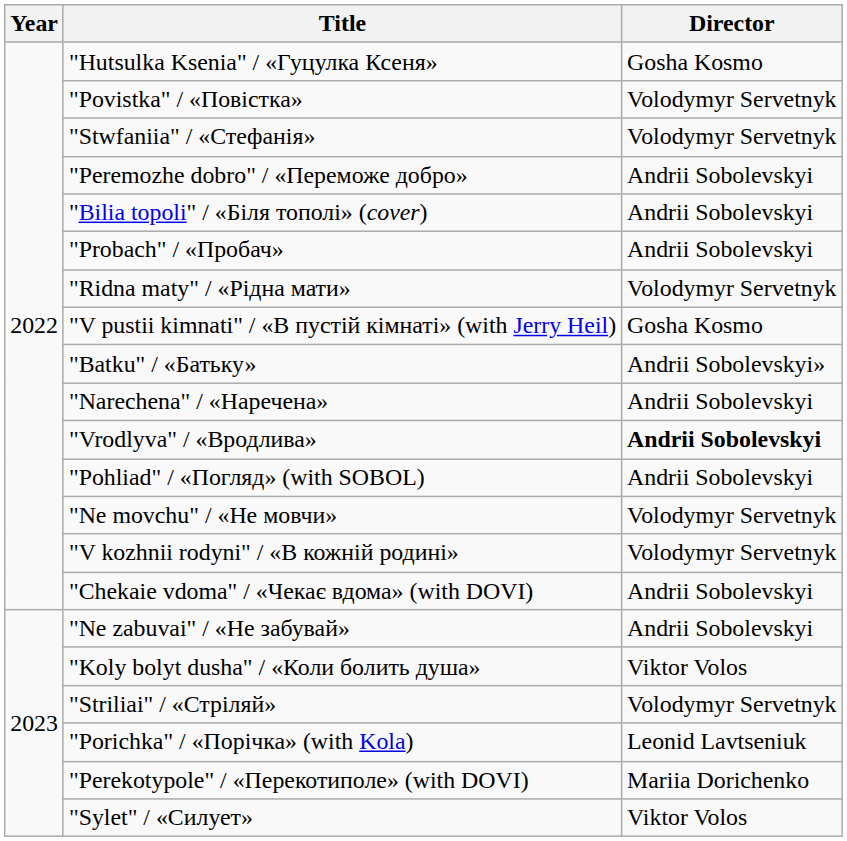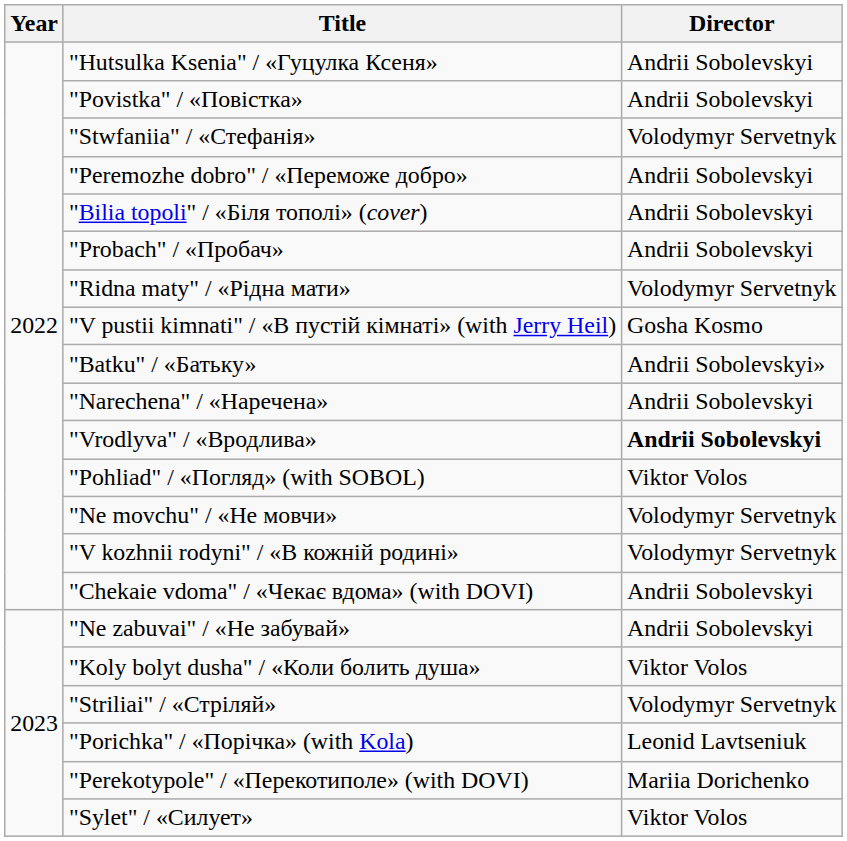"Hutsulka Ksenia" / «Гуцулка Ксеня» | Director: Gosha Kosmo -> Andrii Sobolevskyi
"Povistka" / «Повістка» | Director: Volodymyr Servetnyk -> Andrii Sobolevskyi
"Pohliad" / «Погляд» (with SOBOL) | Director: Andrii Sobolevskyi -> Viktor Volos
